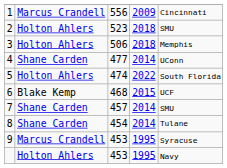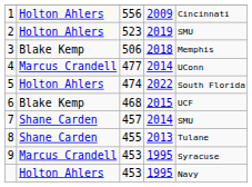1 | column 2: Marcus Crandell -> Holton Ahlers
2 | column 4: 2018 -> 2019
3 | column 2: Holton Ahlers -> Blake Kemp
4 | column 2: Shane Carden -> Marcus Crandell
8 | column 3: 454 -> 455
8 | column 4: 2014 -> 2013
